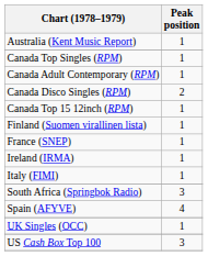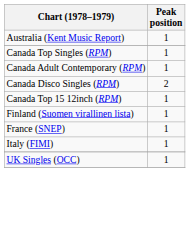- row: Ireland (IRMA) | 1
- row: South Africa (Springbok Radio) | 3
- row: Spain (AFYVE) | 4
- row: US Cash Box Top 100 | 3
